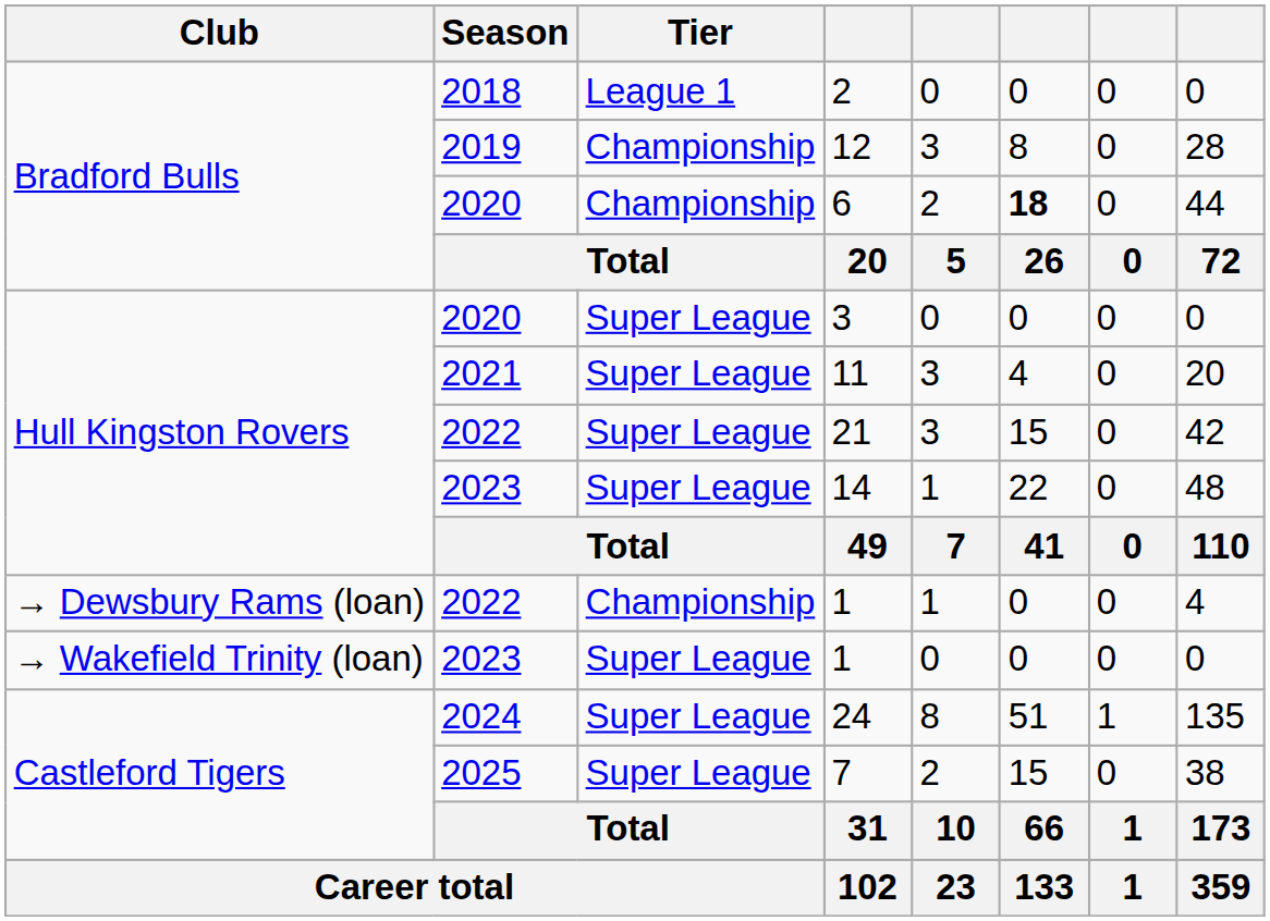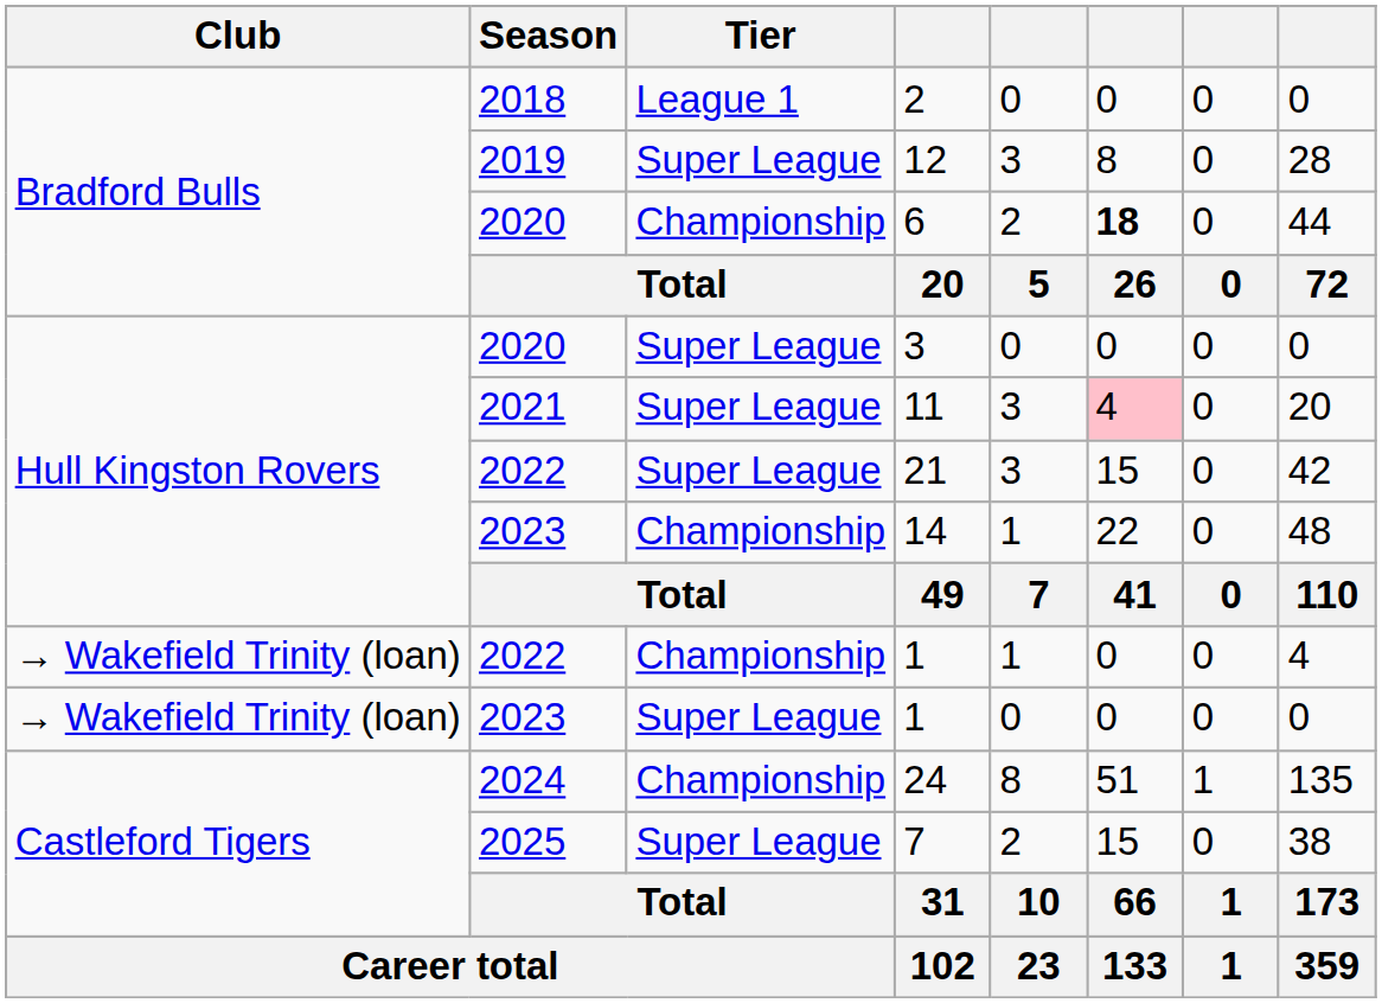12 | Tier: Championship -> Super League
11 | column 6: no background -> pink background
14 | Tier: Super League -> Championship
2022 / 1 | Club: → Dewsbury Rams (loan) -> → Wakefield Trinity (loan)
24 | Tier: Super League -> Championship
